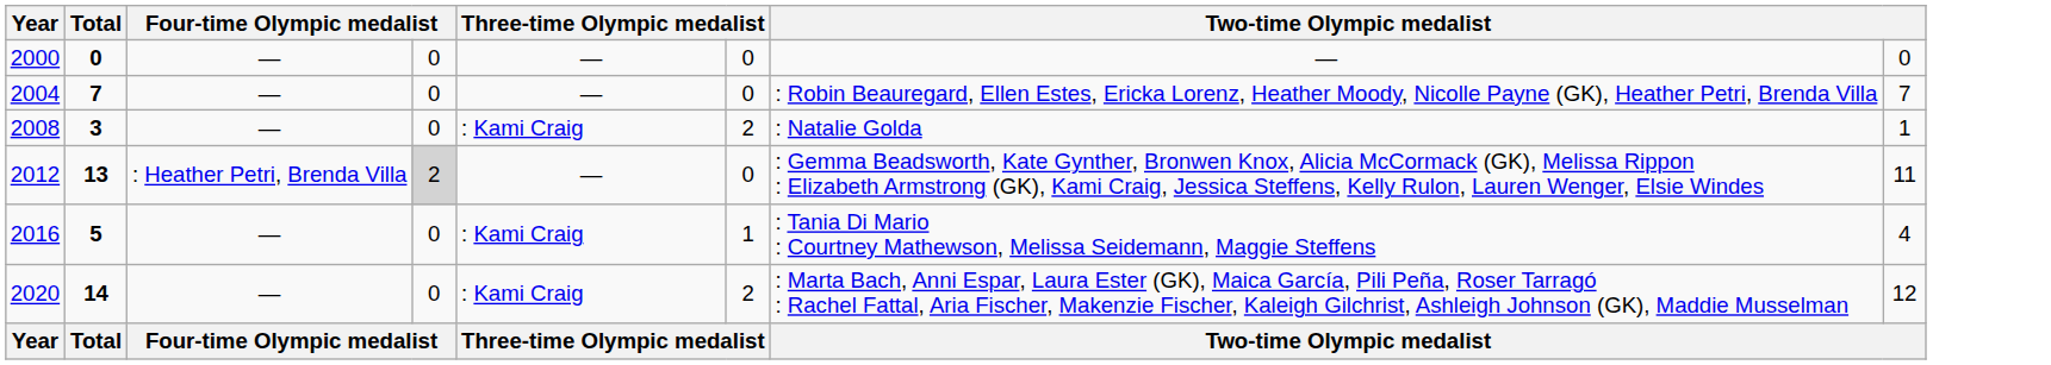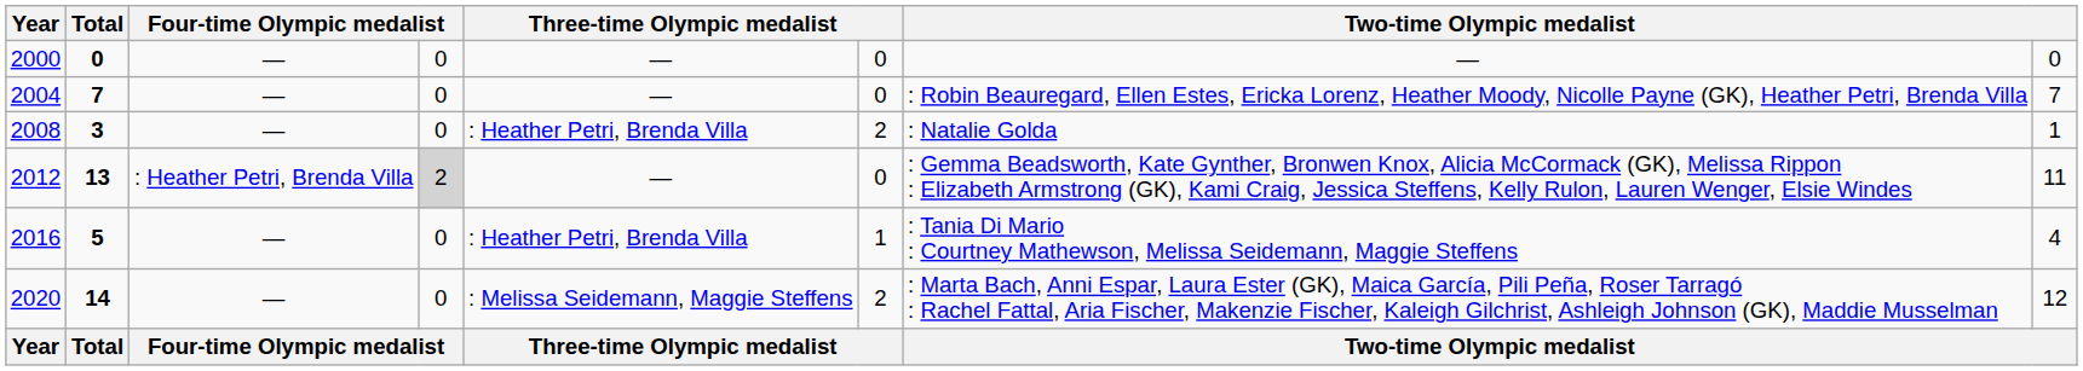2008 | column 5: : Kami Craig -> : Heather Petri, Brenda Villa
2016 | column 5: : Kami Craig -> : Heather Petri, Brenda Villa
2020 | column 5: : Kami Craig -> : Melissa Seidemann, Maggie Steffens
